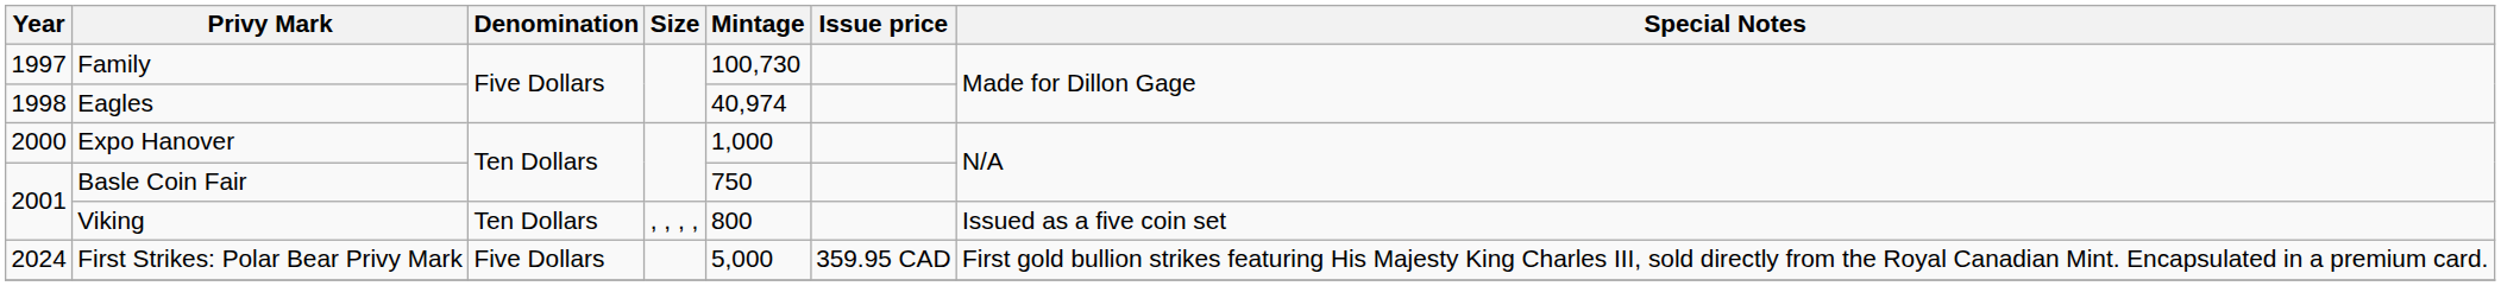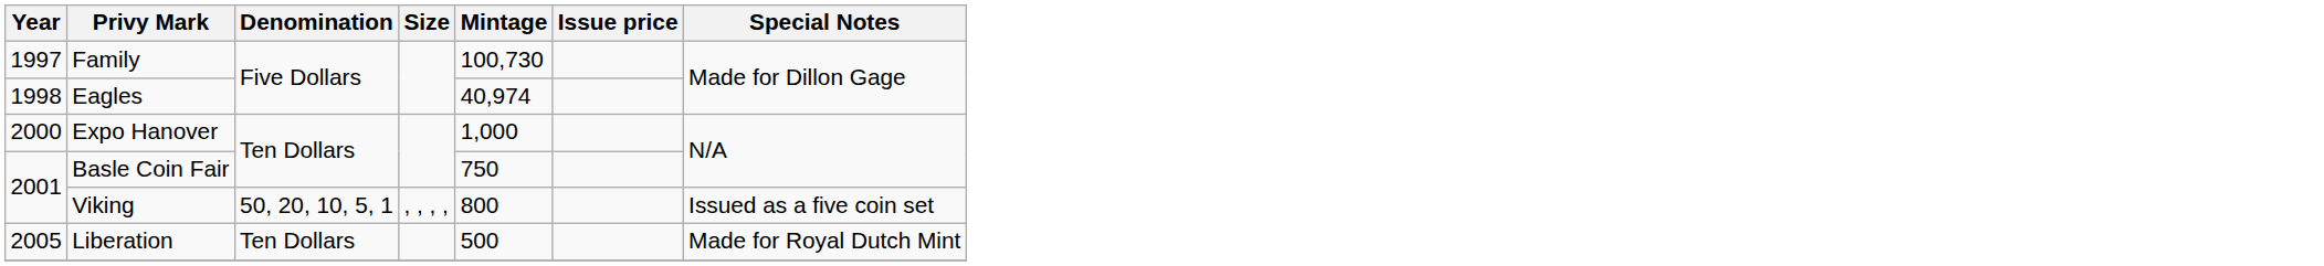Viking | Denomination: Ten Dollars -> 50, 20, 10, 5, 1
+ row: 2005 | Liberation | Ten Dollars | 500 | Made for Royal Dutch Mint
- row: 2024 | First Strikes: Polar Bear Privy Mark | Five Dollars | 5,000 | 359.95 CAD | First gold bullion strikes featuring His Majesty King Charles III, sold directly from the Royal Canadian Mint. Encapsulated in a premium card.
